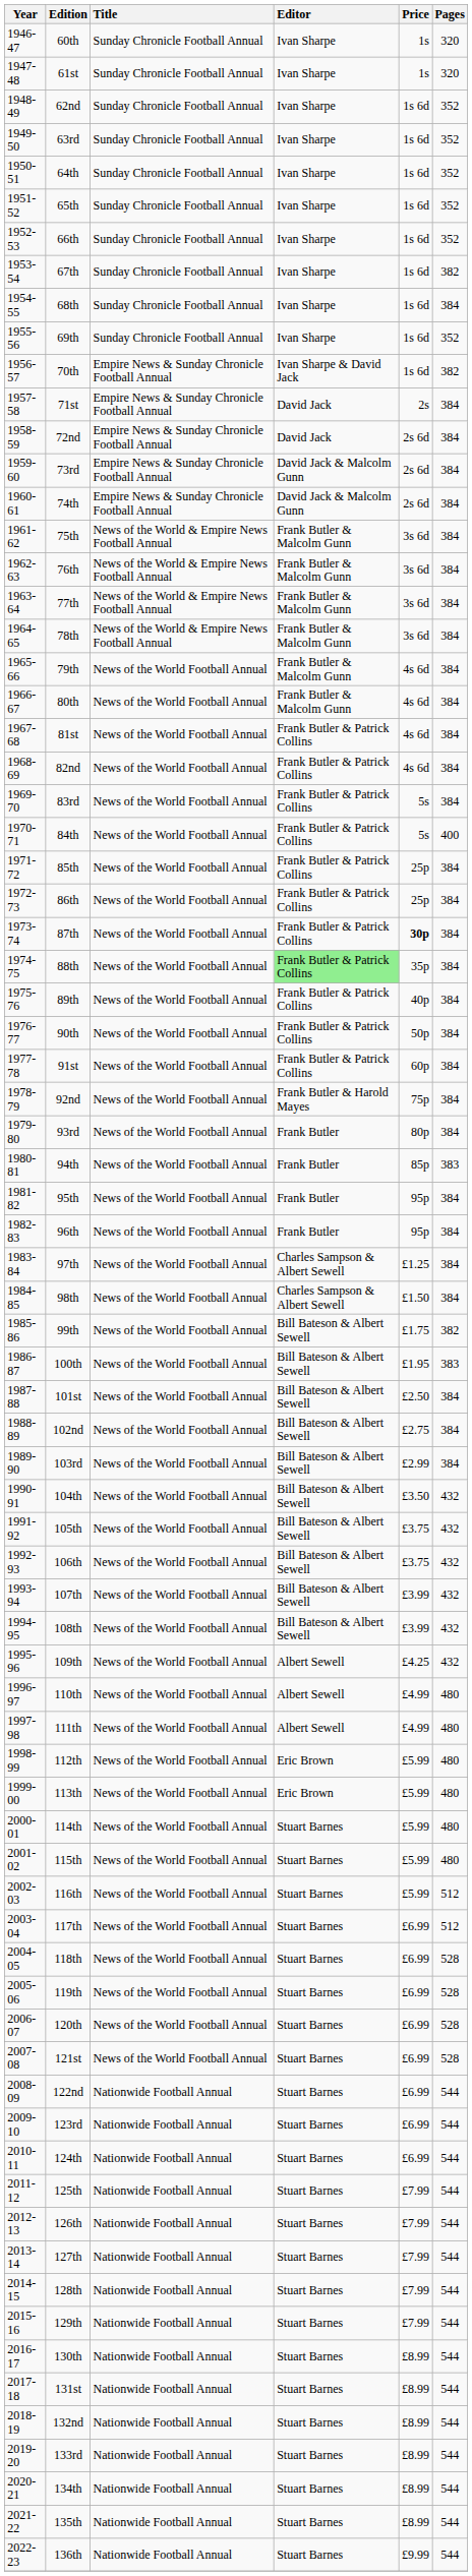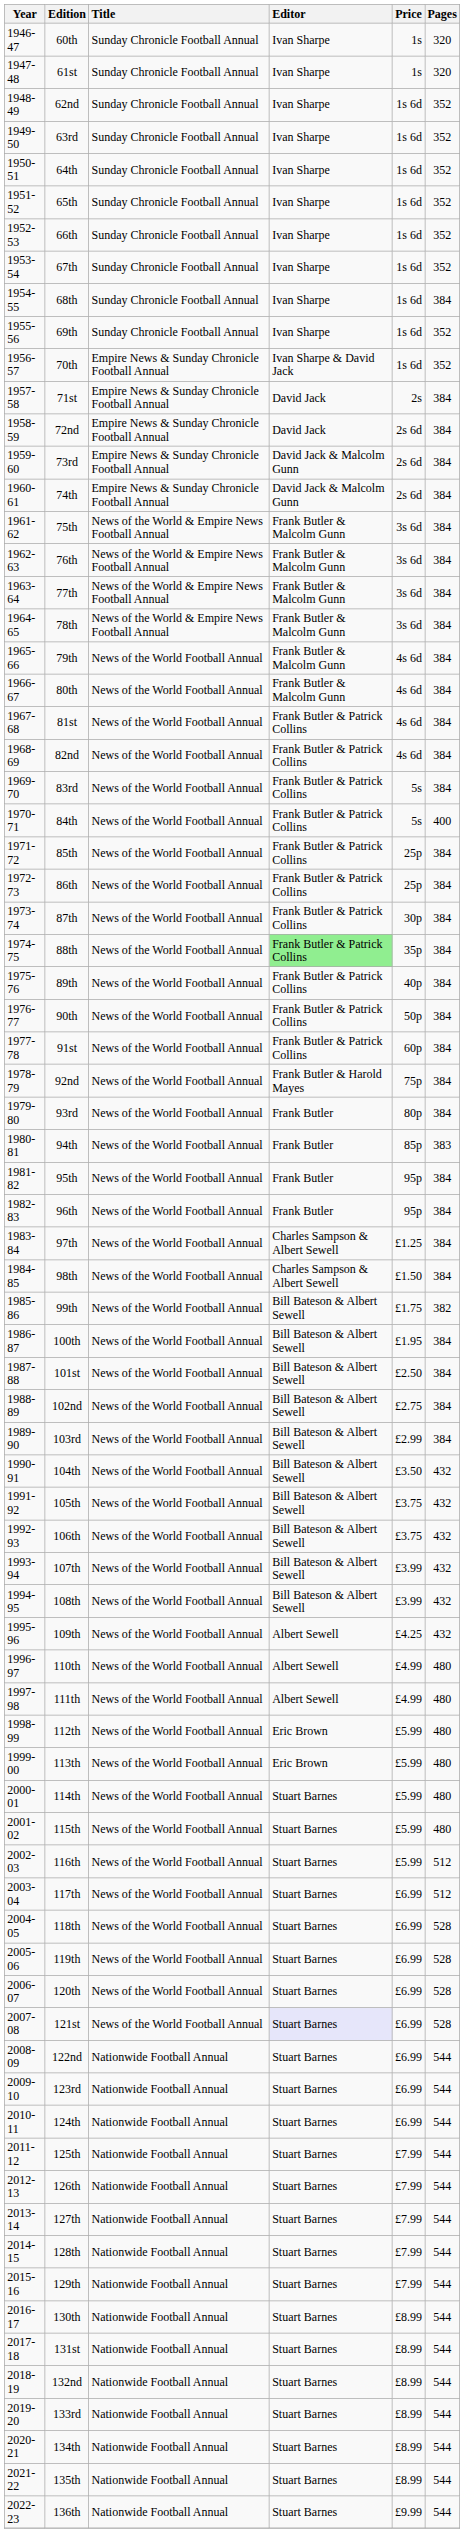67th | Pages: 382 -> 352
70th | Pages: 382 -> 352
87th | Price: bold -> normal
100th | Pages: 383 -> 384
121st | Editor: no background -> lavender background
